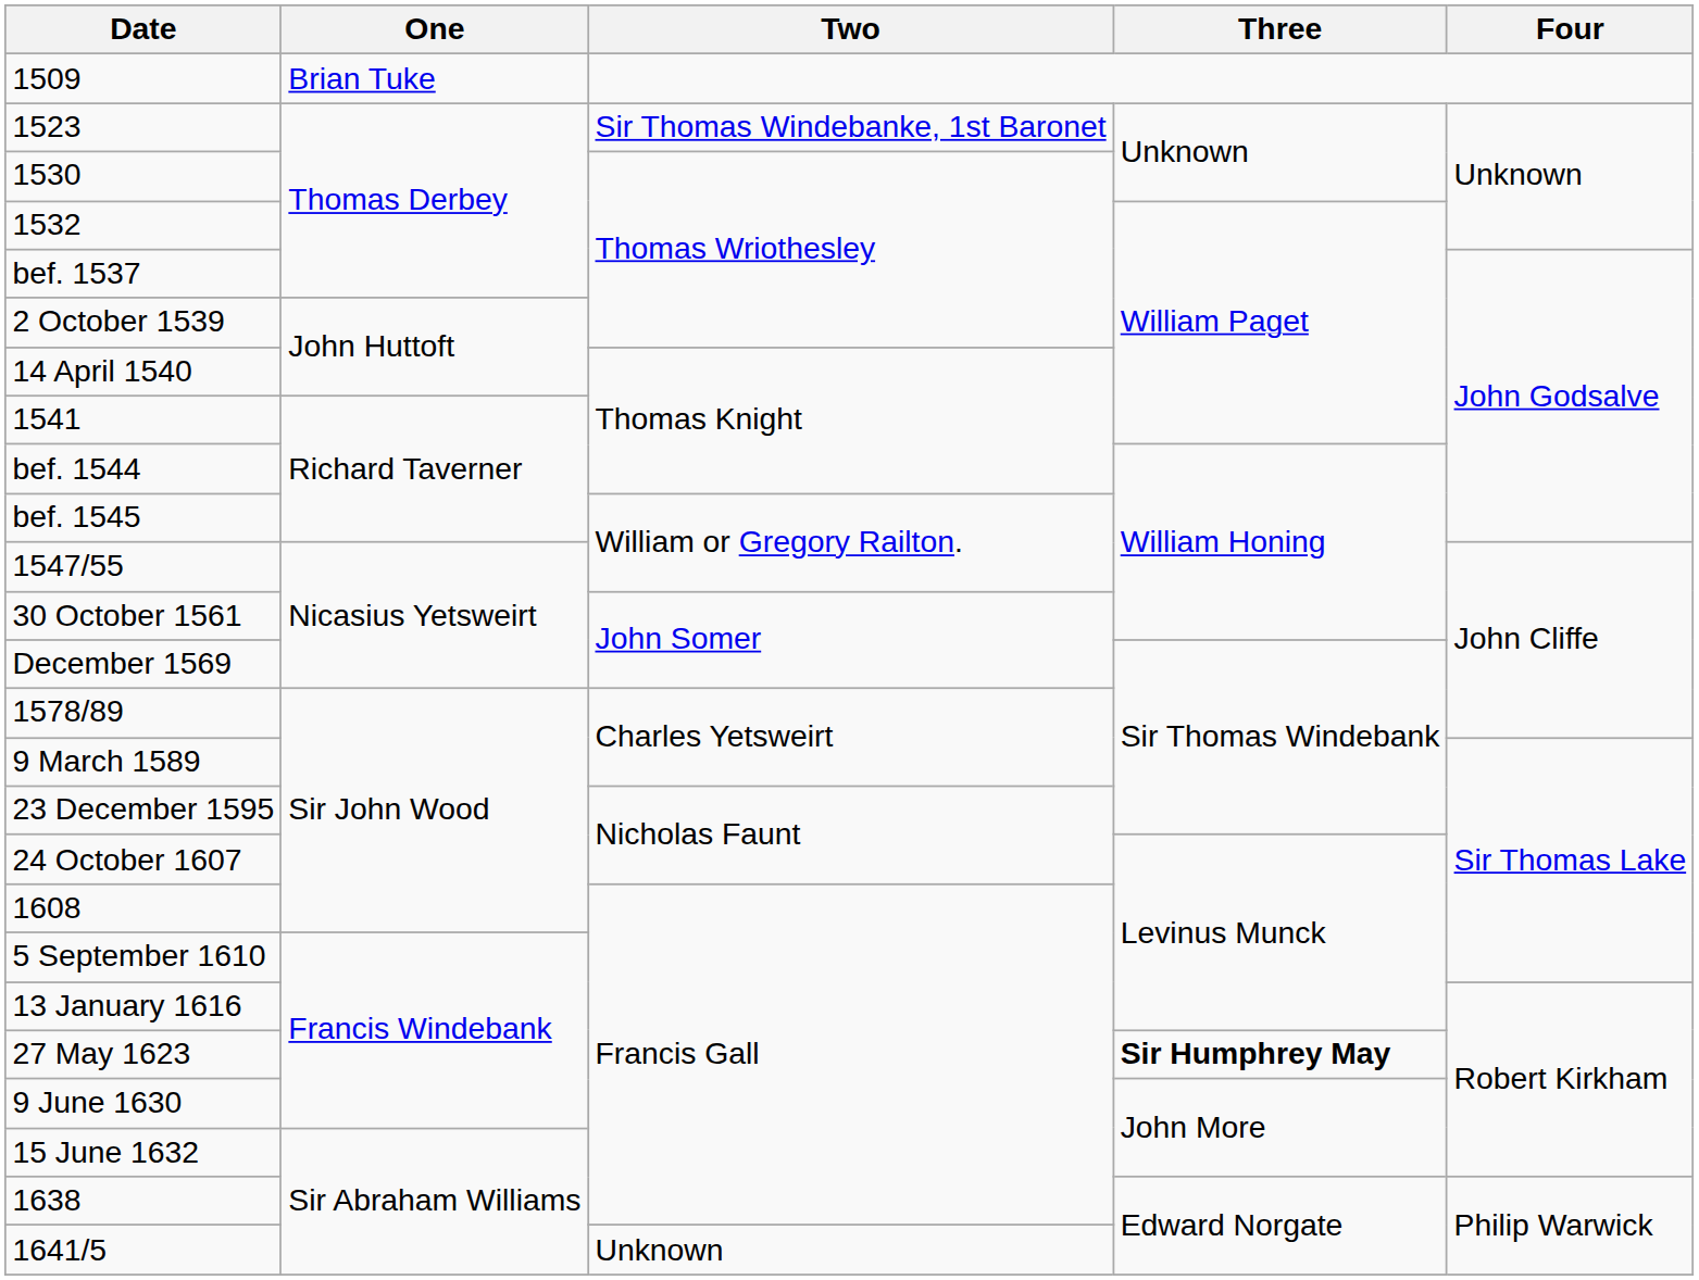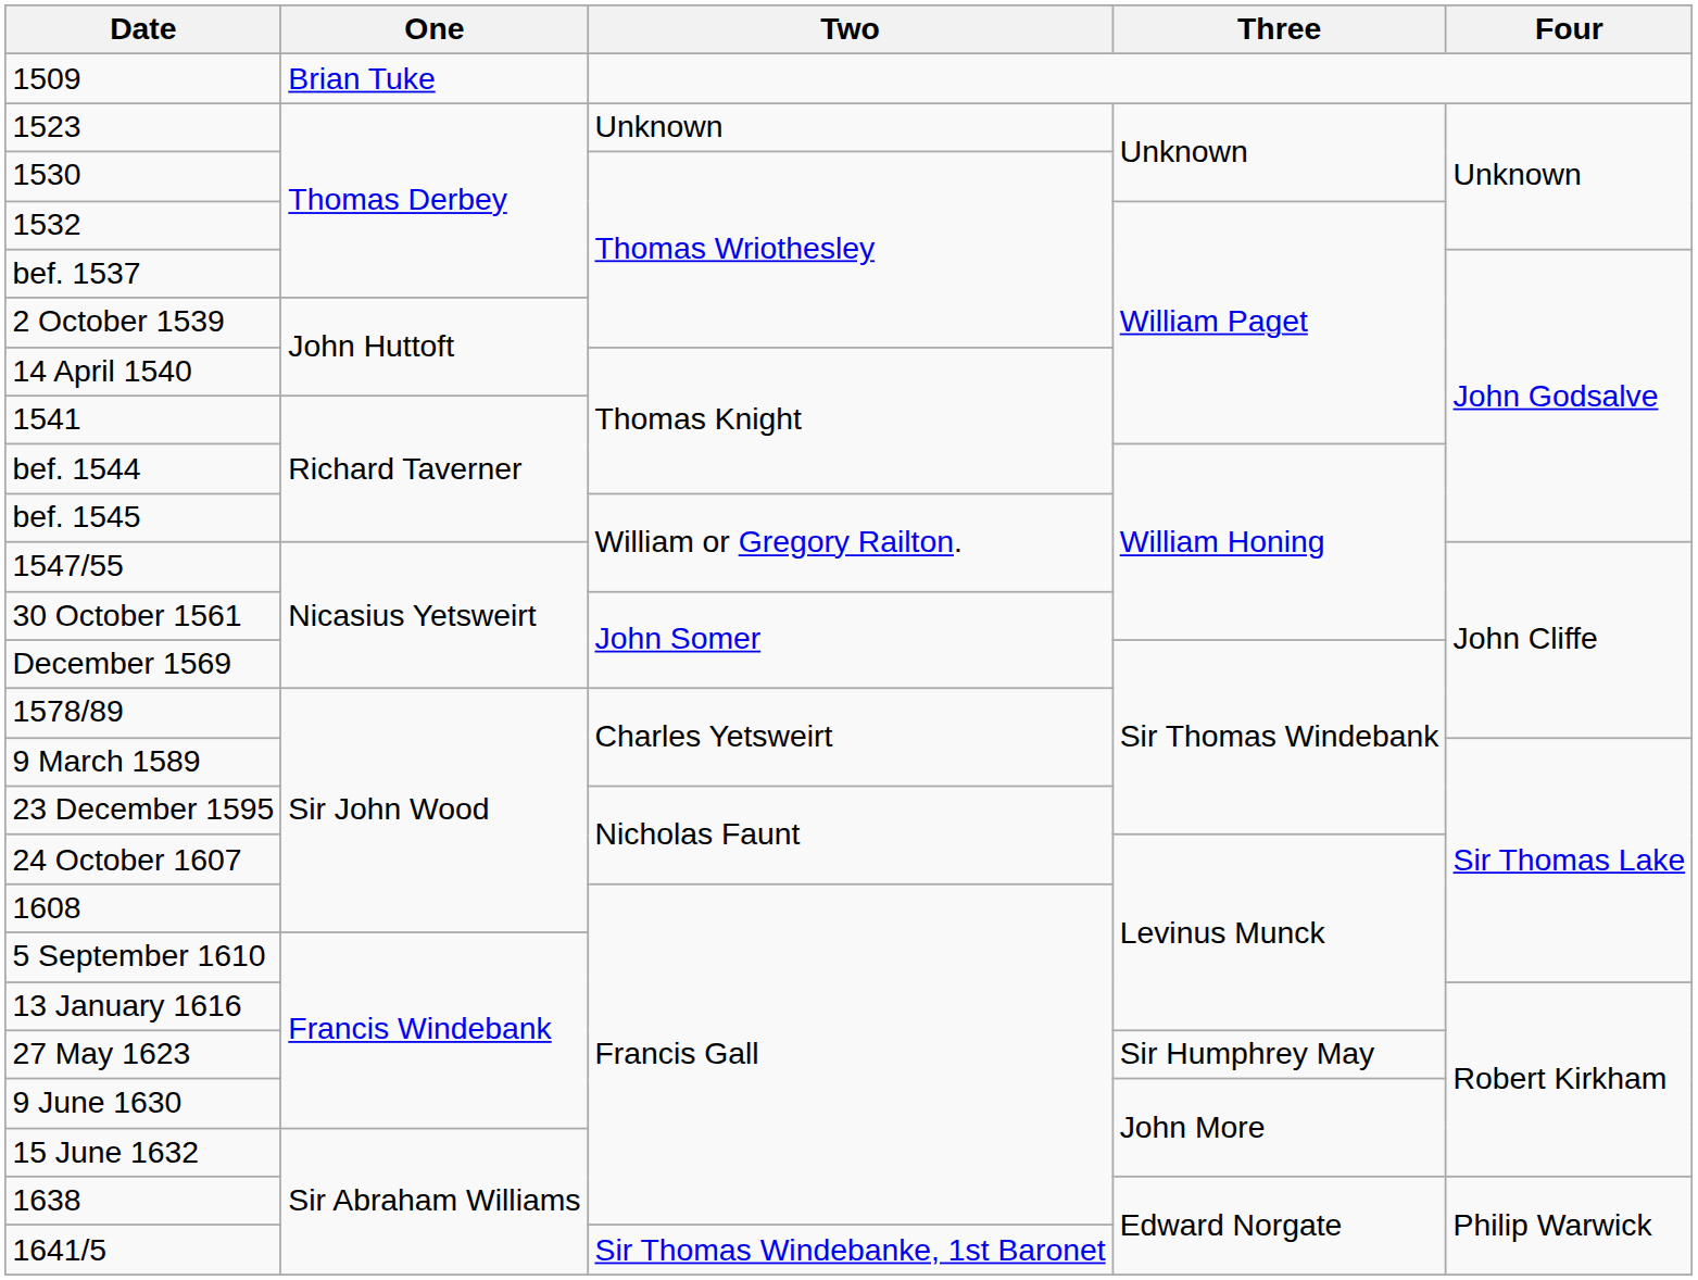1523 | Two: Sir Thomas Windebanke, 1st Baronet -> Unknown
27 May 1623 | Three: bold -> normal
1641/5 | Two: Unknown -> Sir Thomas Windebanke, 1st Baronet
